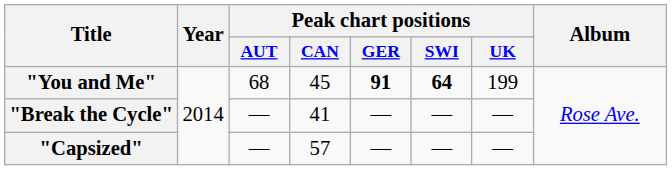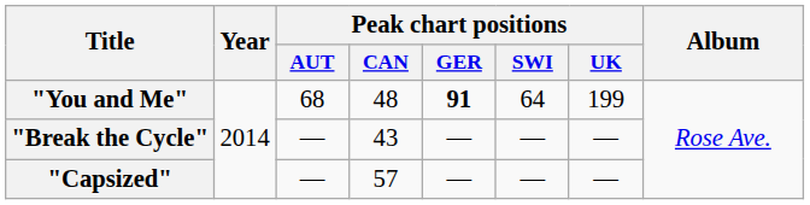"You and Me" | Peak chart positions / CAN: 45 -> 48
"You and Me" | Peak chart positions / SWI: bold -> normal
"Break the Cycle" | Peak chart positions / CAN: 41 -> 43
